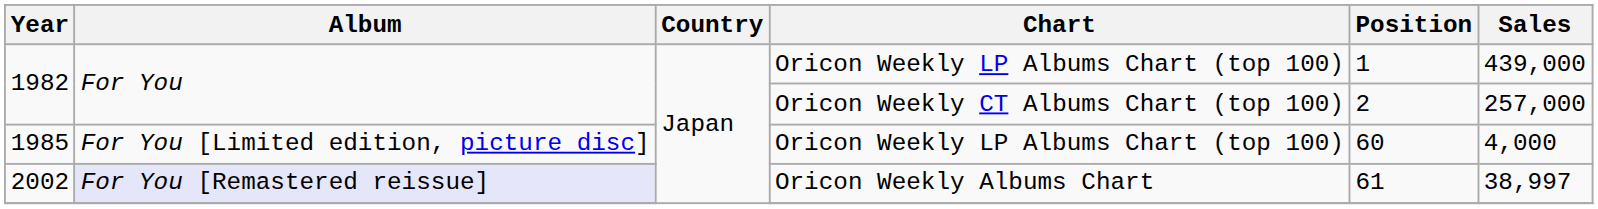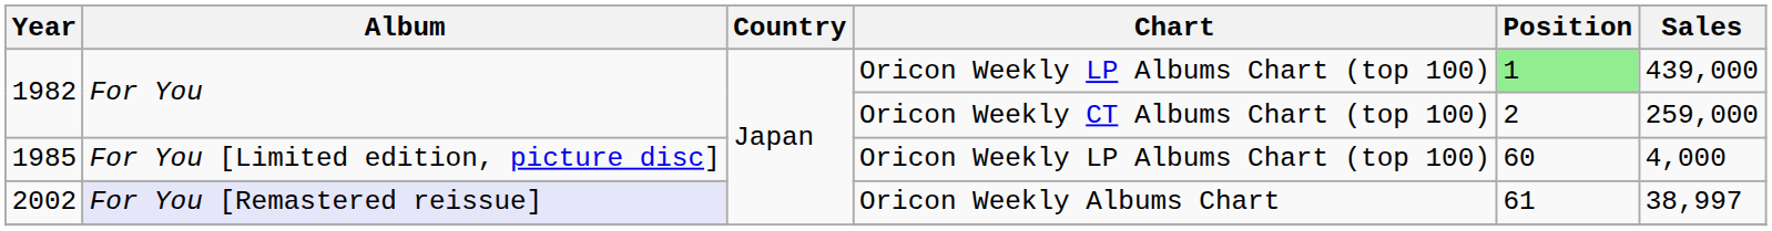1982 / Oricon Weekly LP Albums Chart (top 100) | Position: no background -> lightgreen background
1982 / Oricon Weekly CT Albums Chart (top 100) | Sales: 257,000 -> 259,000
